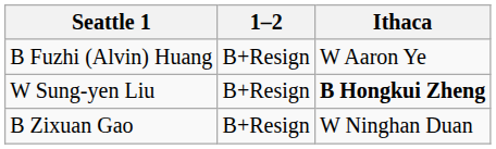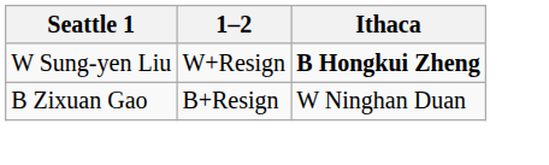- row: B Fuzhi (Alvin) Huang | B+Resign | W Aaron Ye
W Sung-yen Liu | 1–2: B+Resign -> W+Resign
